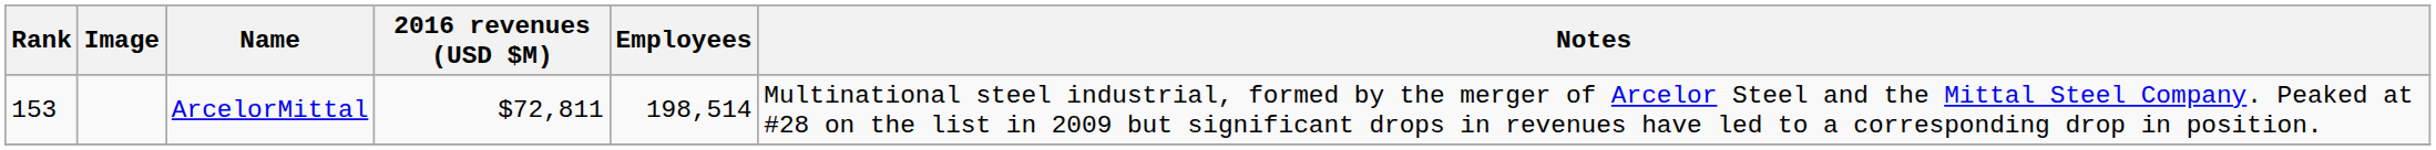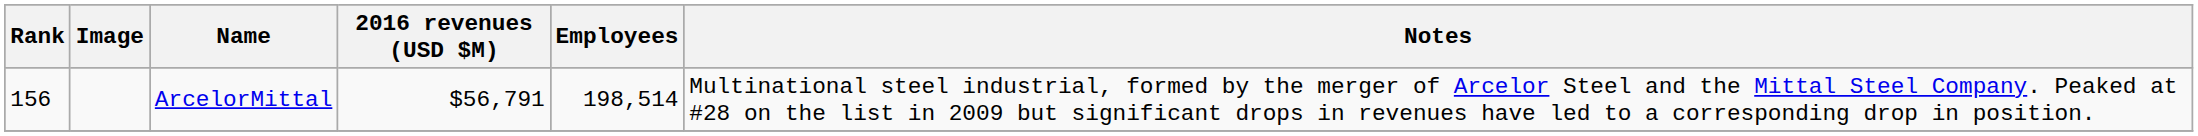ArcelorMittal | Rank: 153 -> 156
ArcelorMittal | 2016 revenues (USD $M): $72,811 -> $56,791
